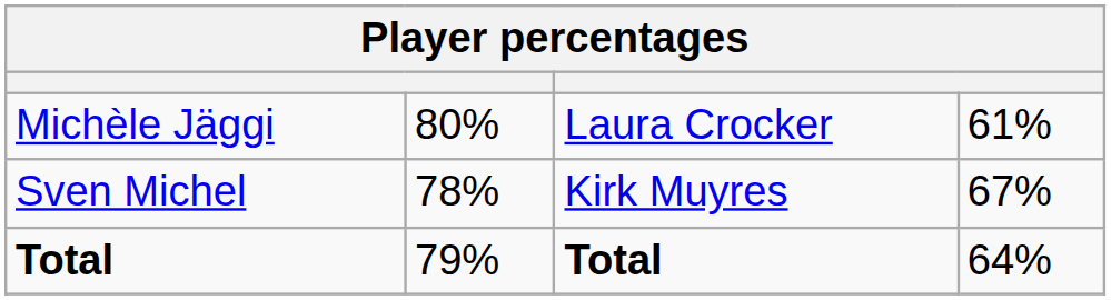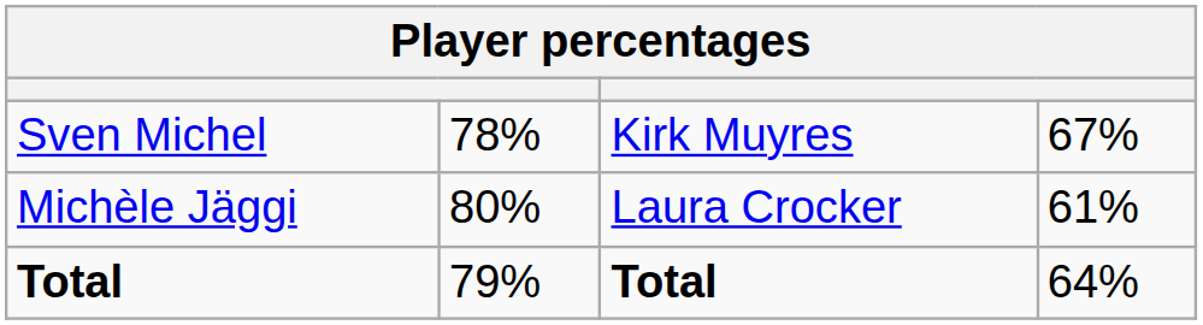rows swapped: Michèle Jäggi <-> Sven Michel
